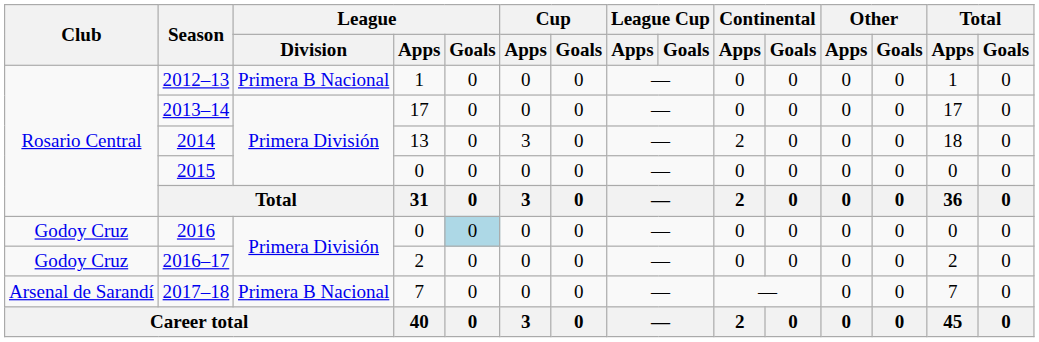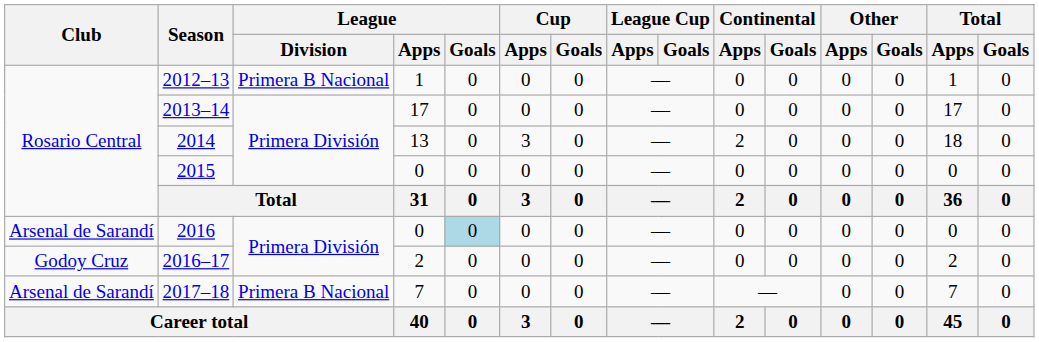2016 | Club: Godoy Cruz -> Arsenal de Sarandí
